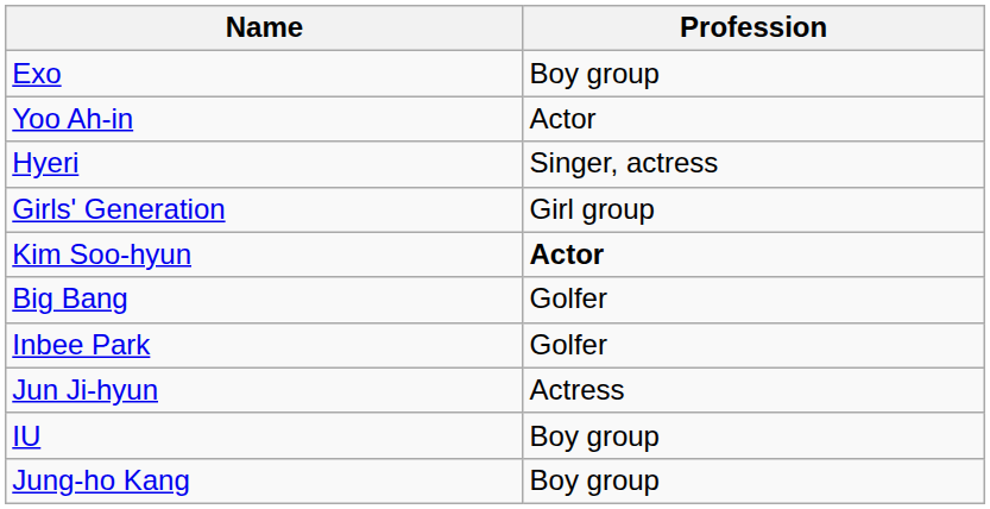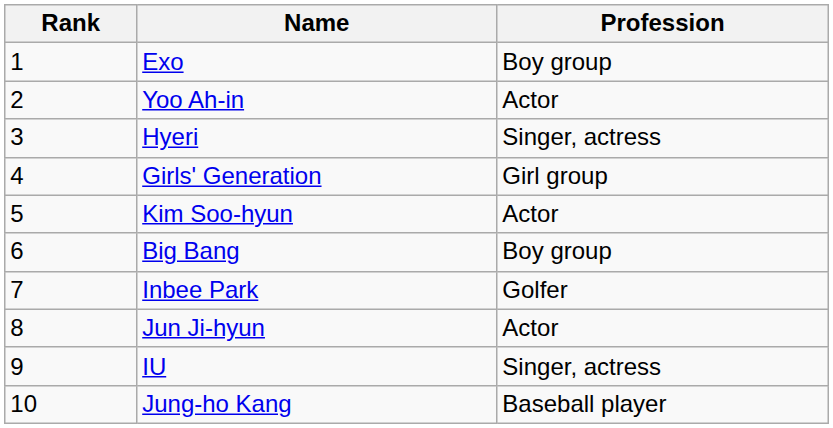+ column: Rank | 1 | 2 | 3 | 4 | 5 | 6 | 7 | 8 | 9 | 10
Kim Soo-hyun | Profession: bold -> normal
Big Bang | Profession: Golfer -> Boy group
Jun Ji-hyun | Profession: Actress -> Actor
IU | Profession: Boy group -> Singer, actress
Jung-ho Kang | Profession: Boy group -> Baseball player
